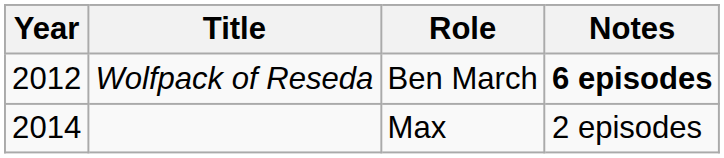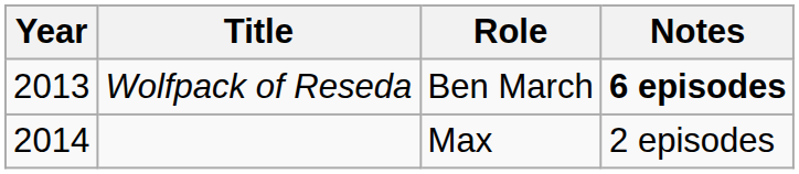Wolfpack of Reseda | Year: 2012 -> 2013
